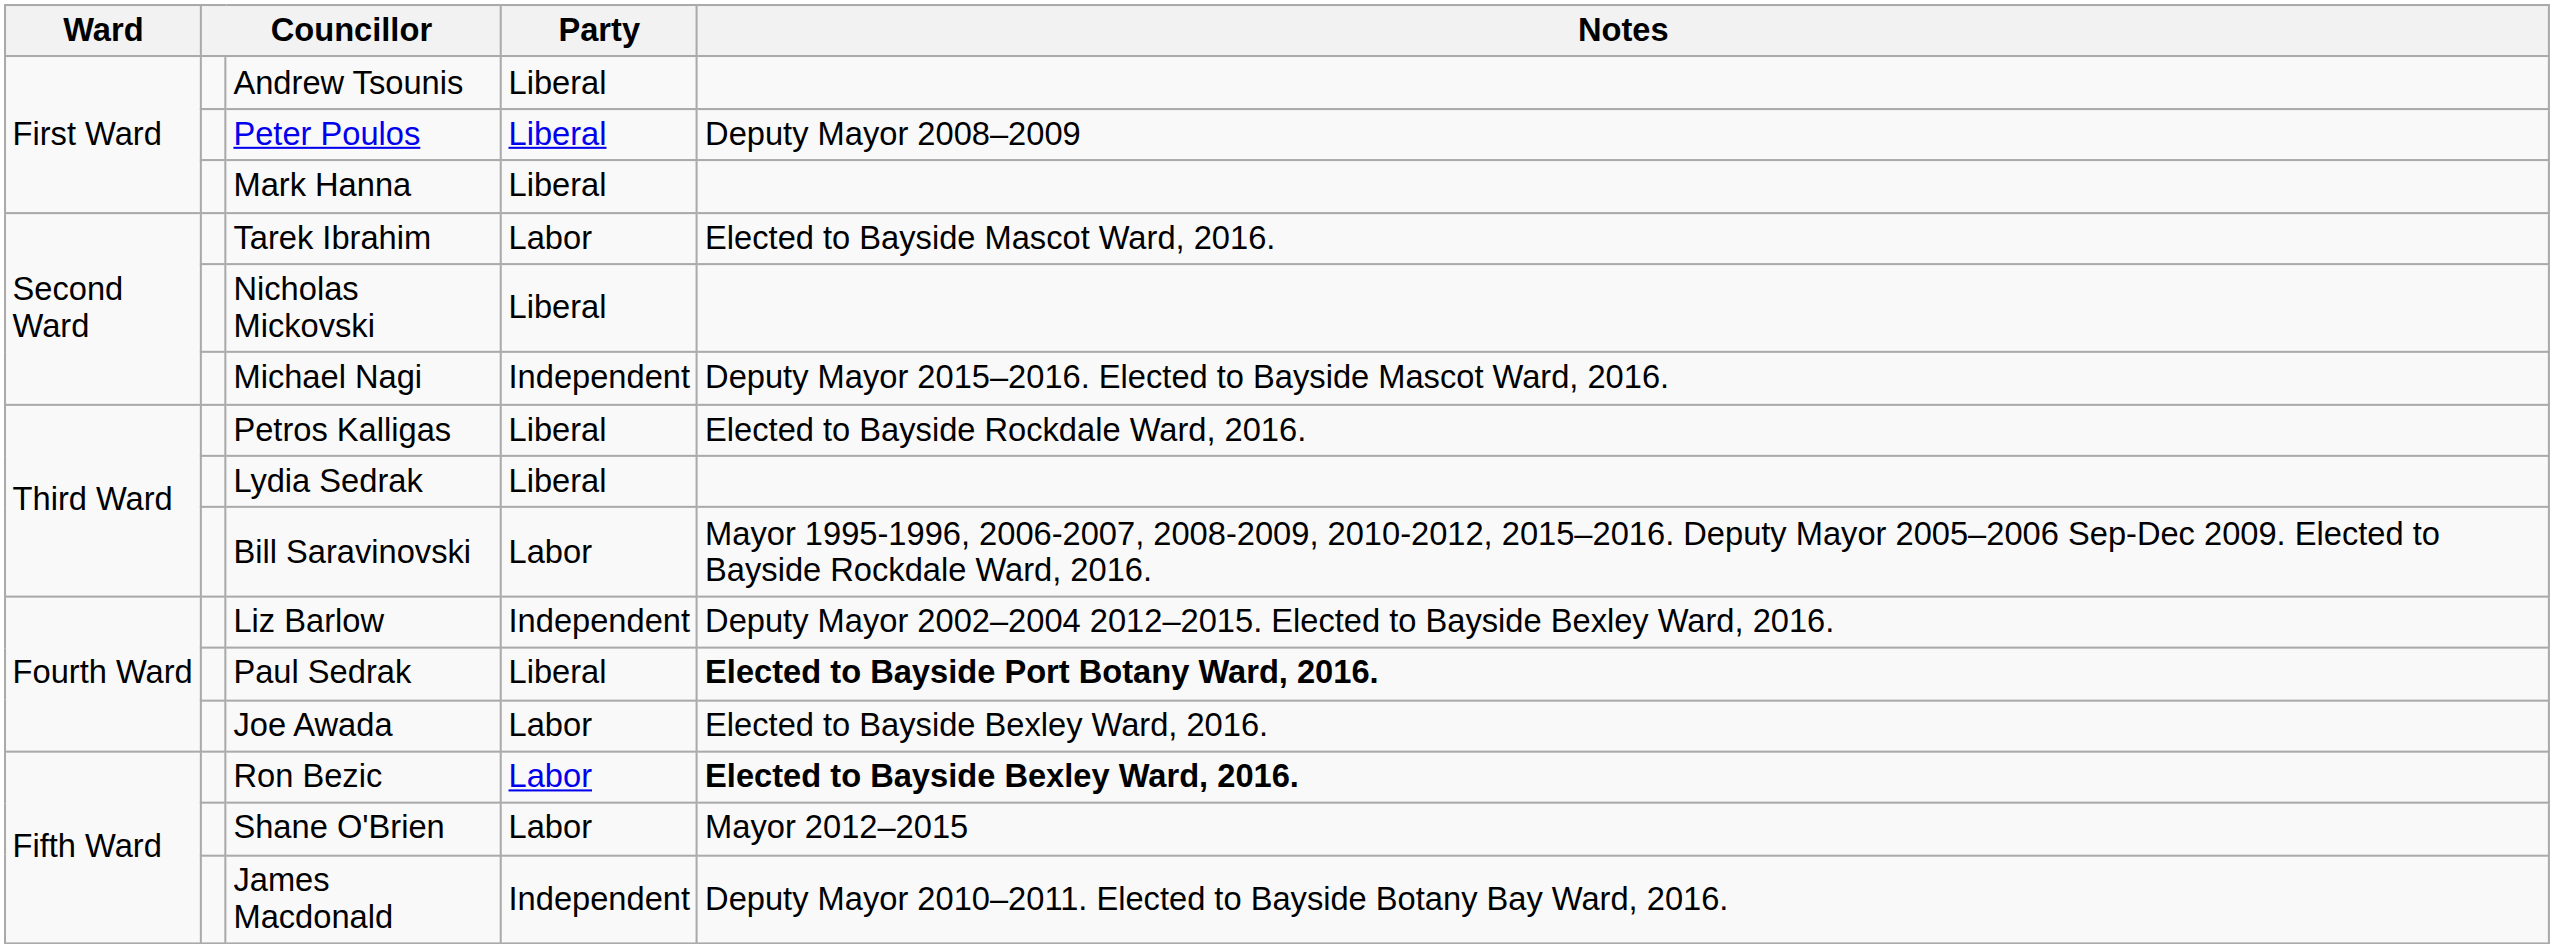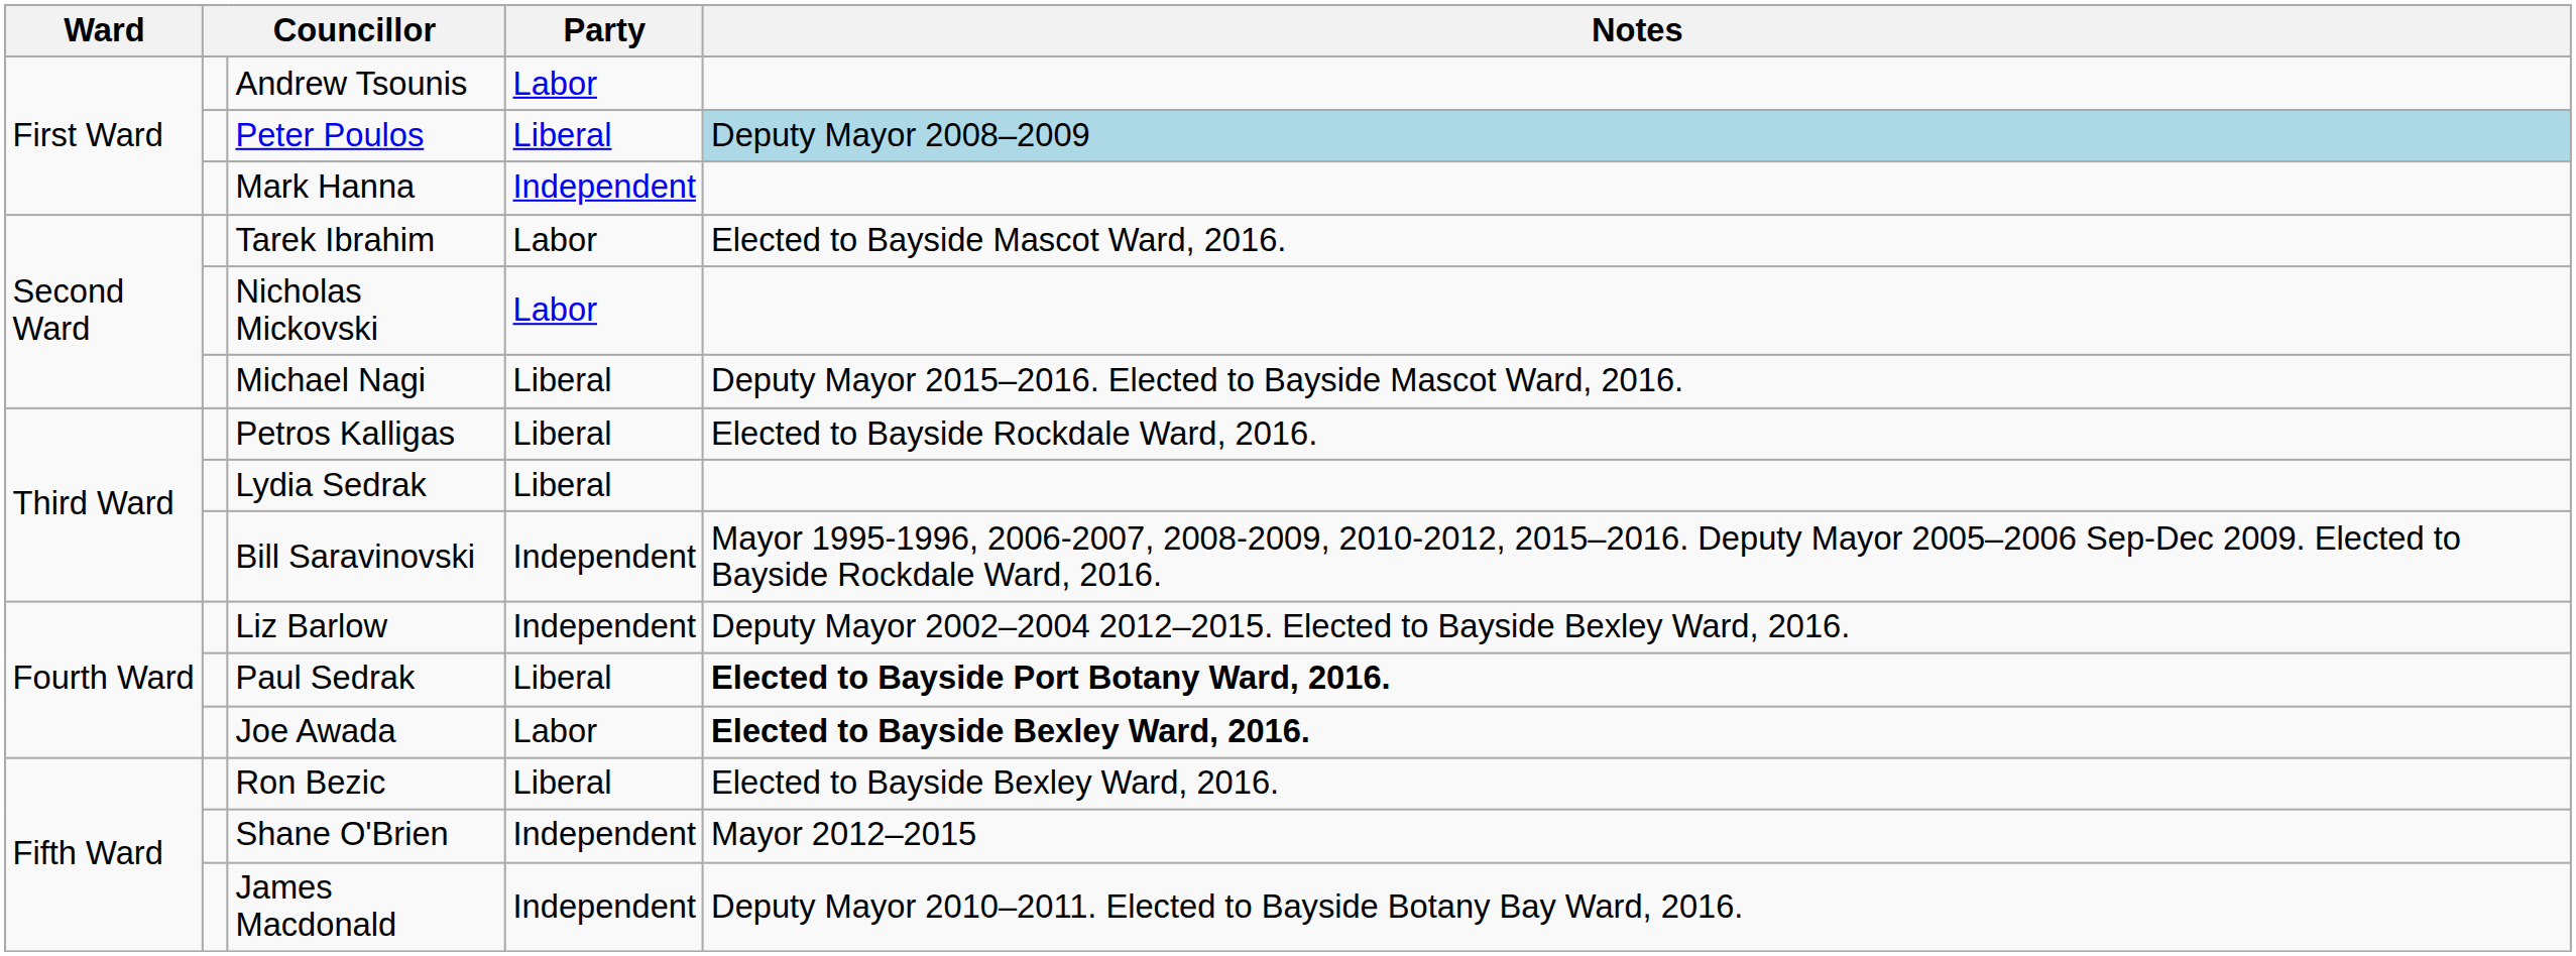Andrew Tsounis | Party: Liberal -> Labor
Peter Poulos | Notes: no background -> lightblue background
Mark Hanna | Party: Liberal -> Independent
Nicholas Mickovski | Party: Liberal -> Labor
Michael Nagi | Party: Independent -> Liberal
Bill Saravinovski | Party: Labor -> Independent
Joe Awada | Notes: normal -> bold
Ron Bezic | Party: Labor -> Liberal
Ron Bezic | Notes: bold -> normal
Shane O'Brien | Party: Labor -> Independent
